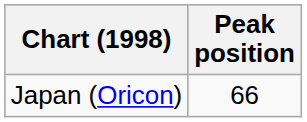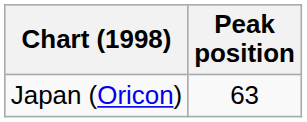Japan (Oricon) | Peak position: 66 -> 63
